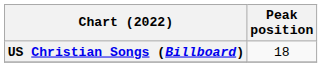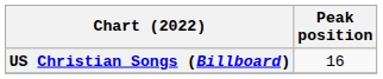US Christian Songs (Billboard) | Peak position: 18 -> 16
